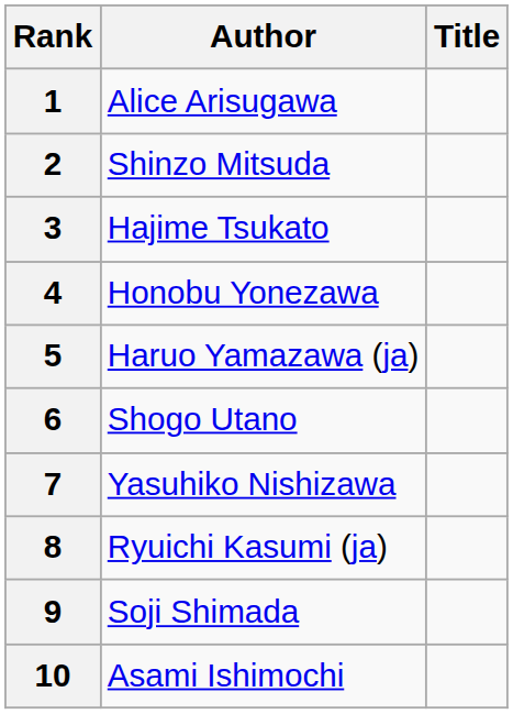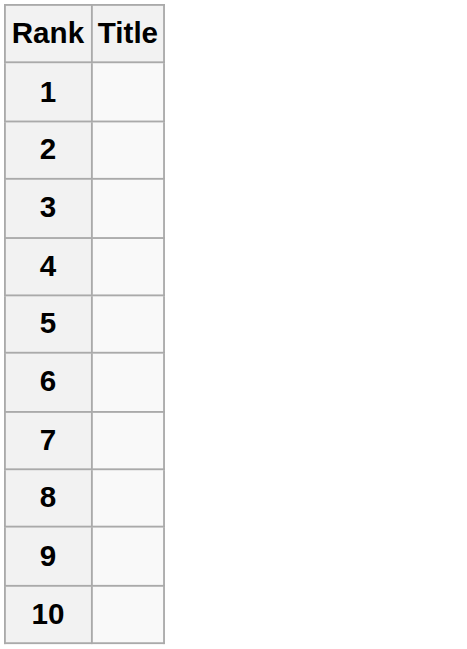- column: Author | Alice Arisugawa | Shinzo Mitsuda | Hajime Tsukato | Honobu Yonezawa | Haruo Yamazawa (ja) | Shogo Utano | Yasuhiko Nishizawa | Ryuichi Kasumi (ja) | Soji Shimada | Asami Ishimochi
